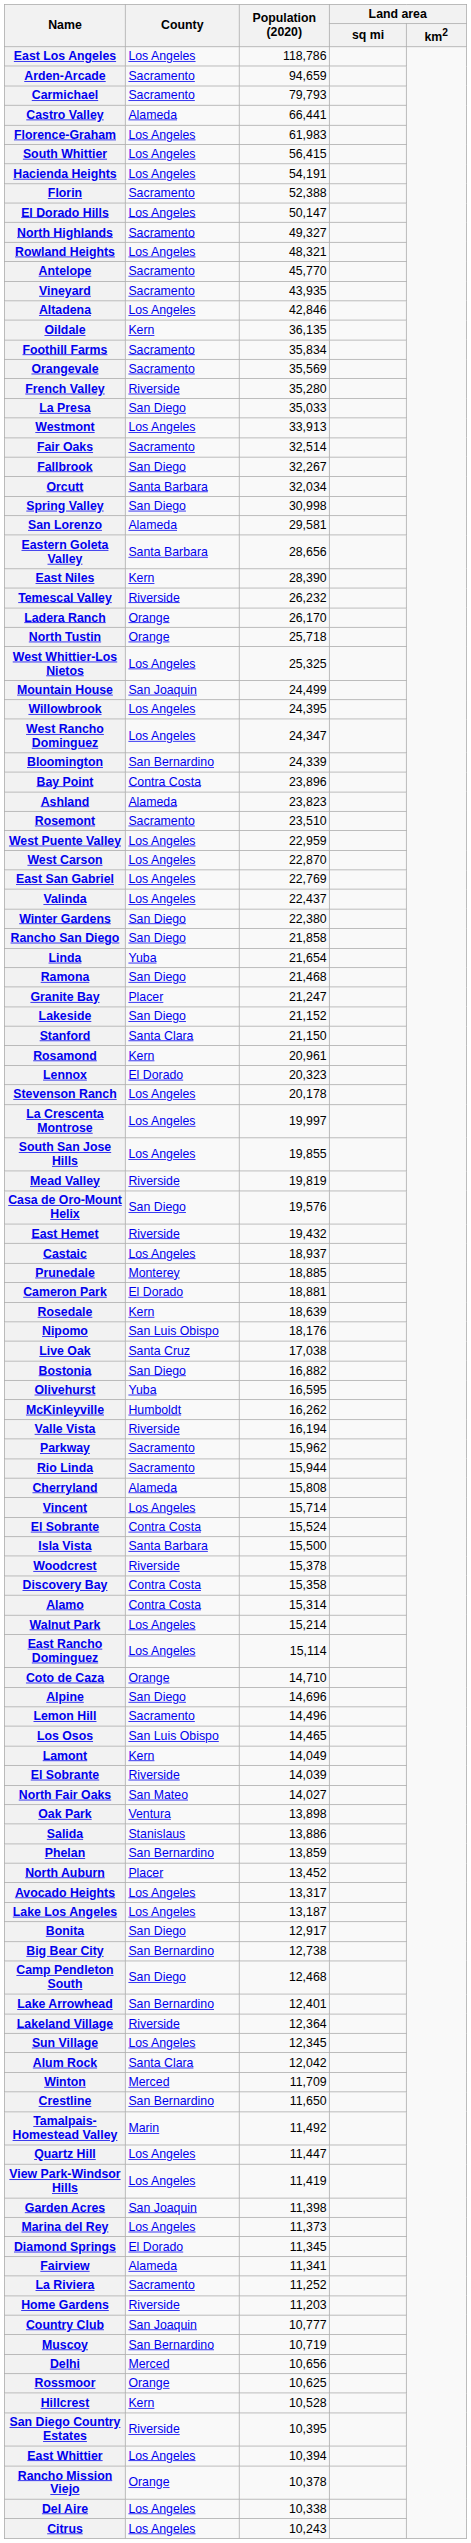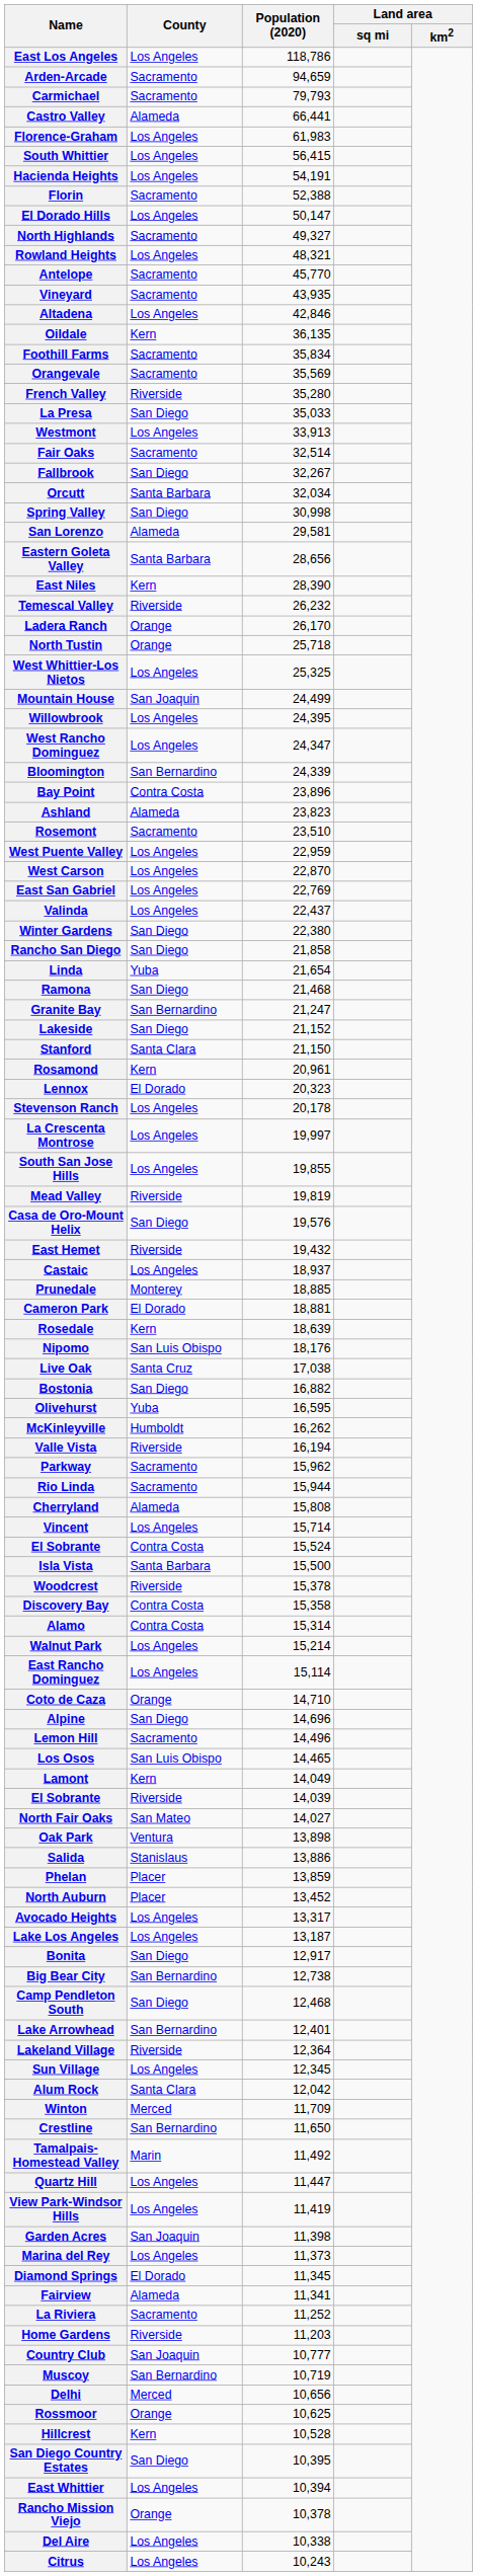Granite Bay | County: Placer -> San Bernardino
Phelan | County: San Bernardino -> Placer
San Diego Country Estates | County: Riverside -> San Diego
